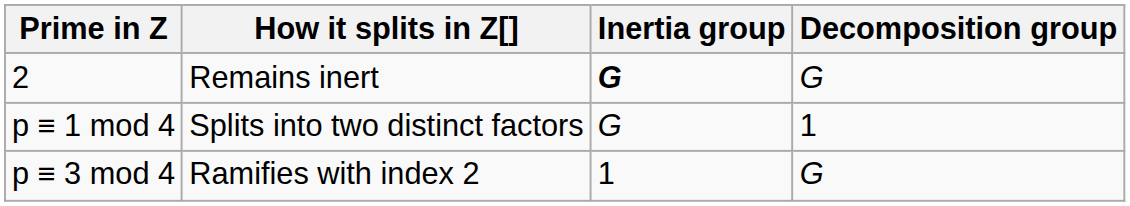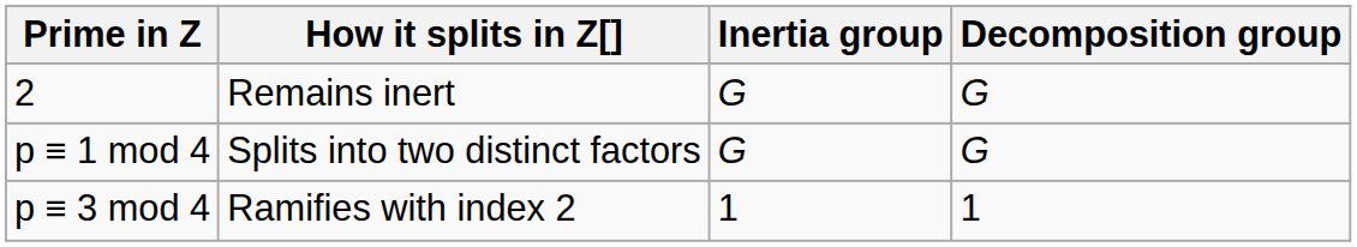2 | Inertia group: bold -> normal
p ≡ 1 mod 4 | Decomposition group: 1 -> G
p ≡ 3 mod 4 | Decomposition group: G -> 1
